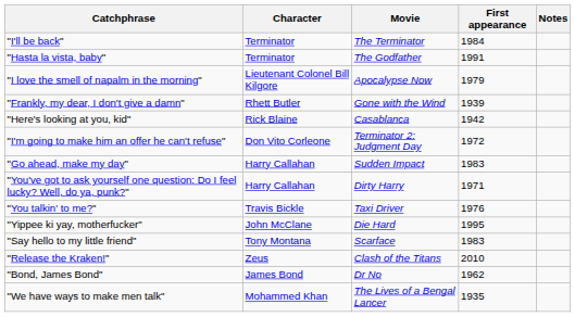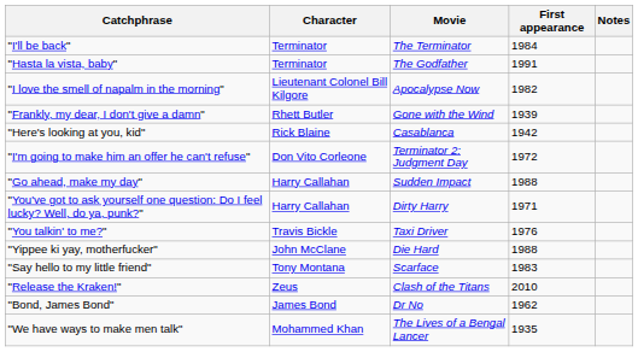"I love the smell of napalm in the morning" | First appearance: 1979 -> 1982
"Go ahead, make my day" | First appearance: 1983 -> 1988
"Yippee ki yay, motherfucker" | First appearance: 1995 -> 1988
